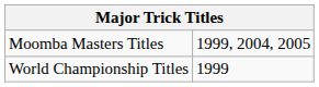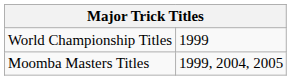rows swapped: World Championship Titles <-> Moomba Masters Titles
